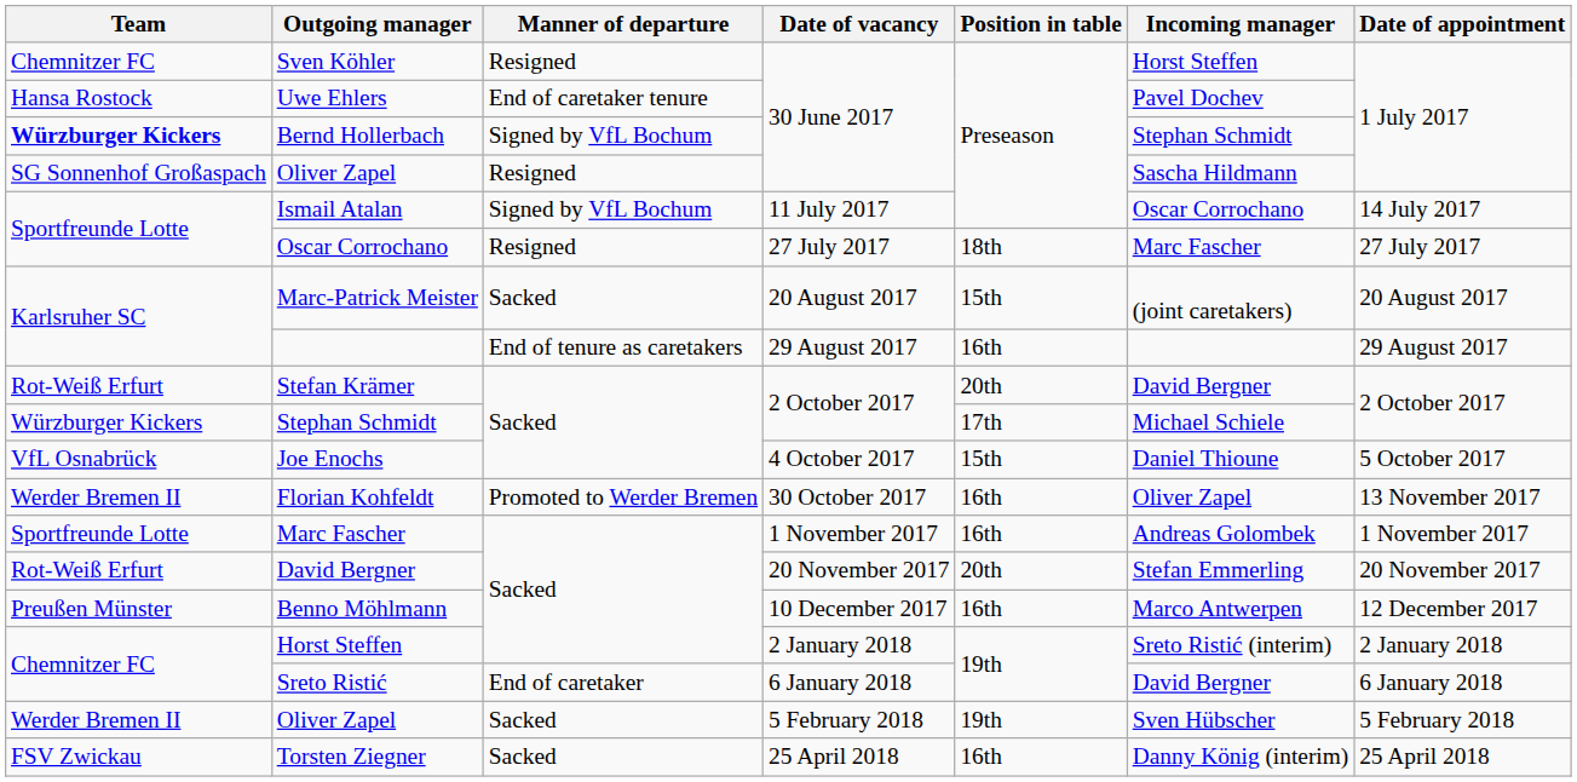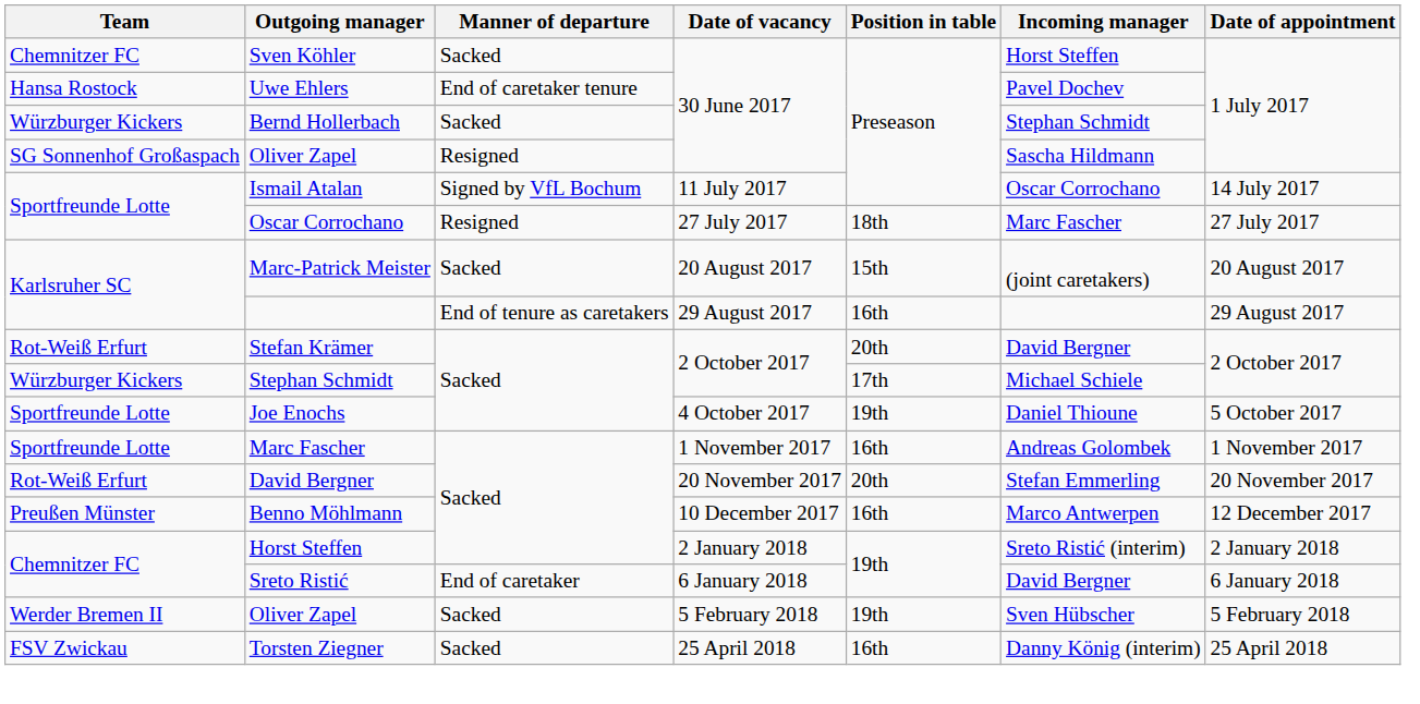Sven Köhler | Manner of departure: Resigned -> Sacked
Bernd Hollerbach | Team: bold -> normal
Bernd Hollerbach | Manner of departure: Signed by VfL Bochum -> Sacked
Joe Enochs | Team: VfL Osnabrück -> Sportfreunde Lotte
Joe Enochs | Position in table: 15th -> 19th
- row: Werder Bremen II | Florian Kohfeldt | Promoted to Werder Bremen | 30 October 2017 | 16th | Oliver Zapel | 13 November 2017
